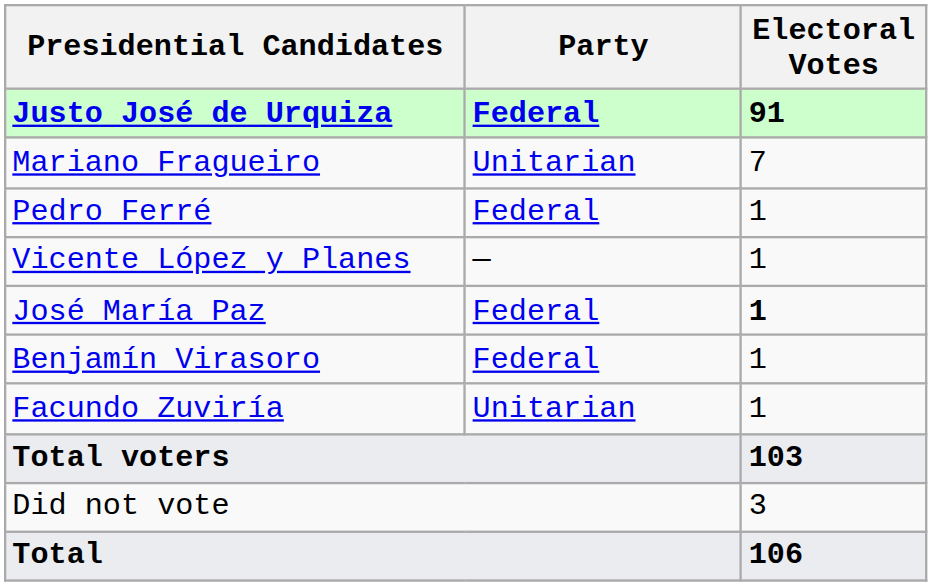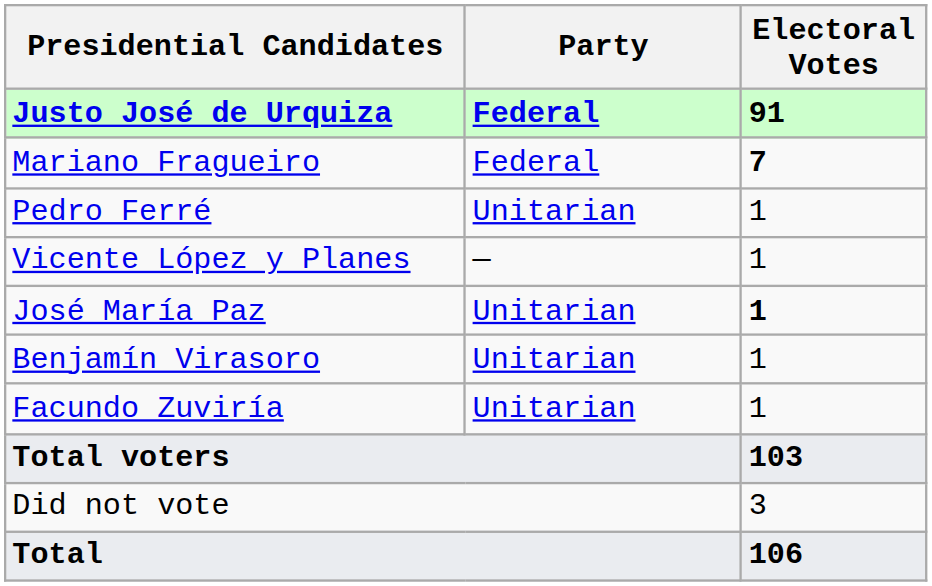Mariano Fragueiro | Party: Unitarian -> Federal
Mariano Fragueiro | Electoral Votes: normal -> bold
Pedro Ferré | Party: Federal -> Unitarian
José María Paz | Party: Federal -> Unitarian
Benjamín Virasoro | Party: Federal -> Unitarian
